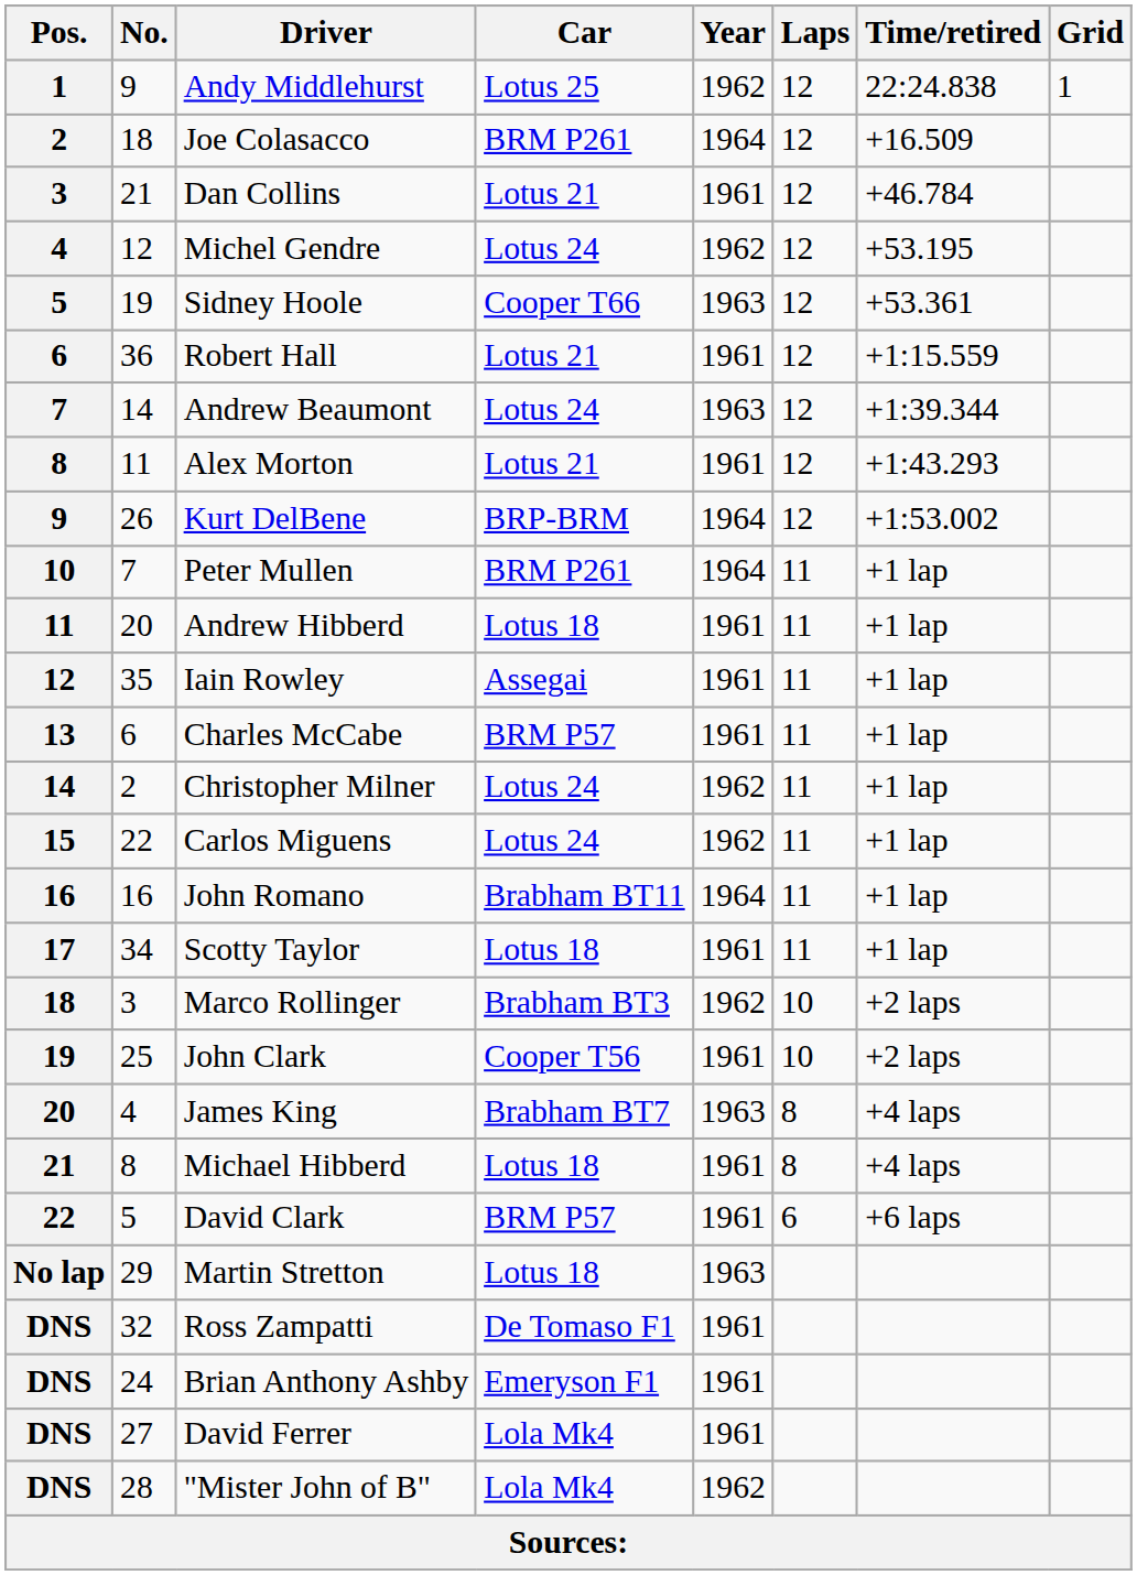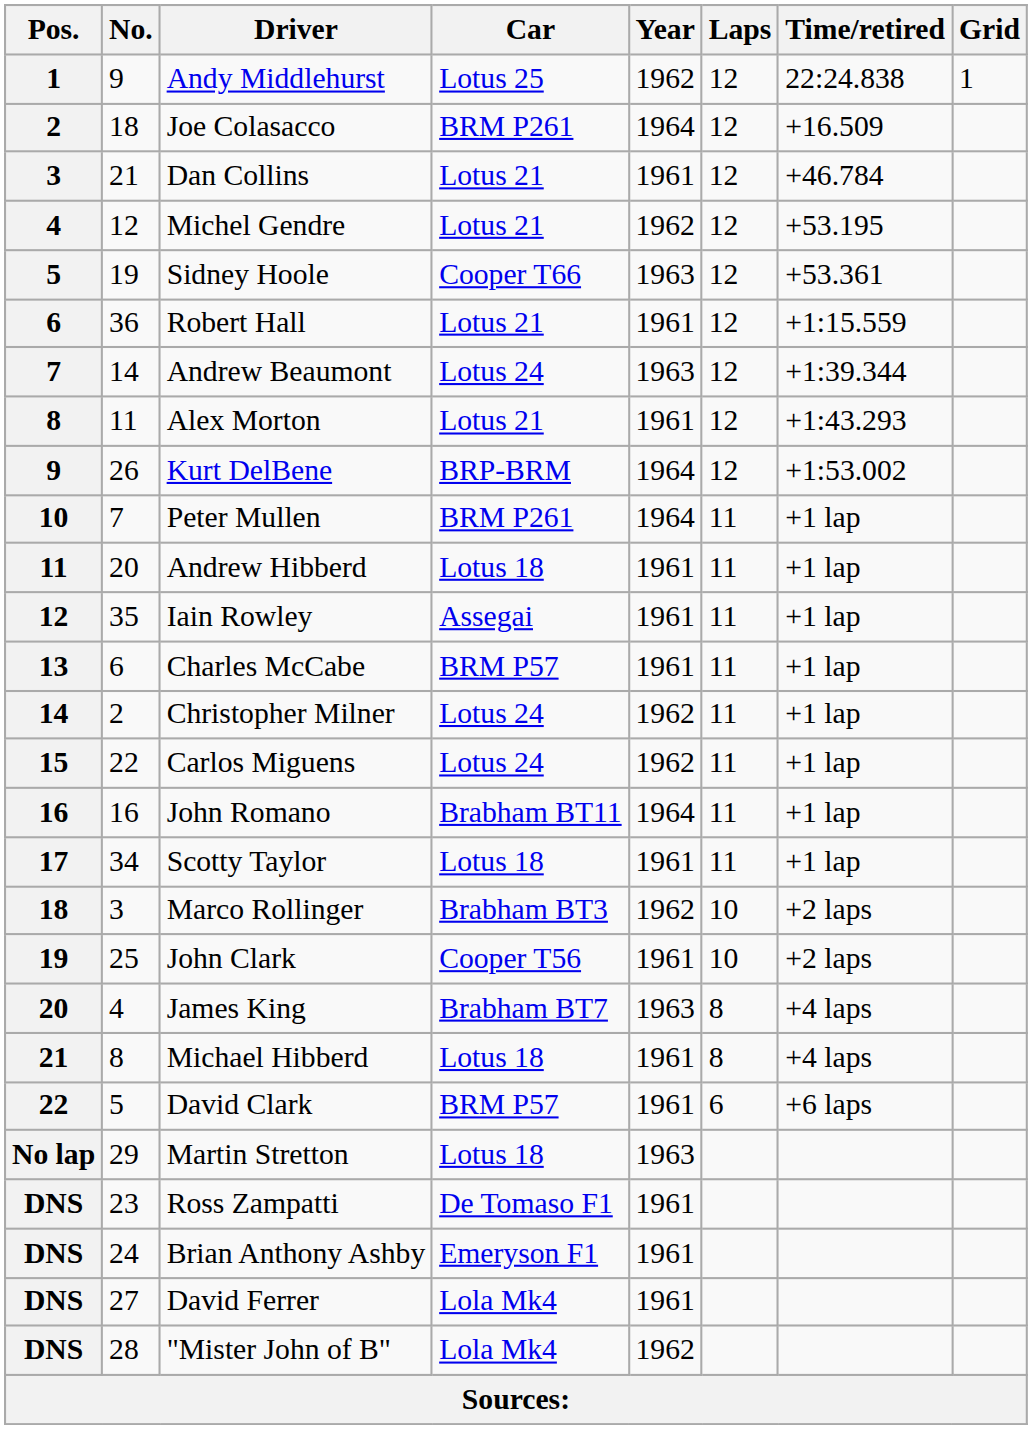Michel Gendre | Car: Lotus 24 -> Lotus 21
Ross Zampatti | No.: 32 -> 23
